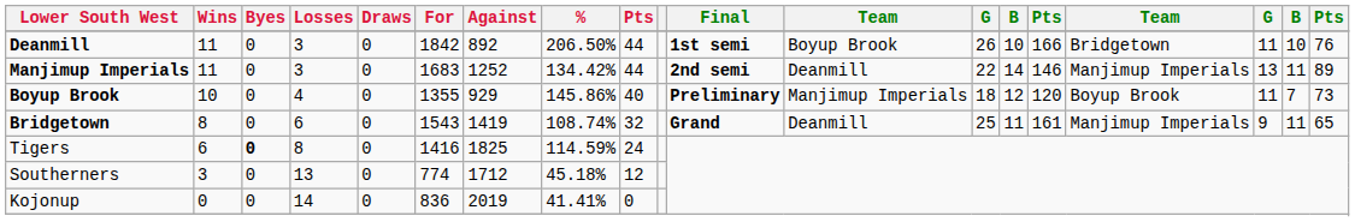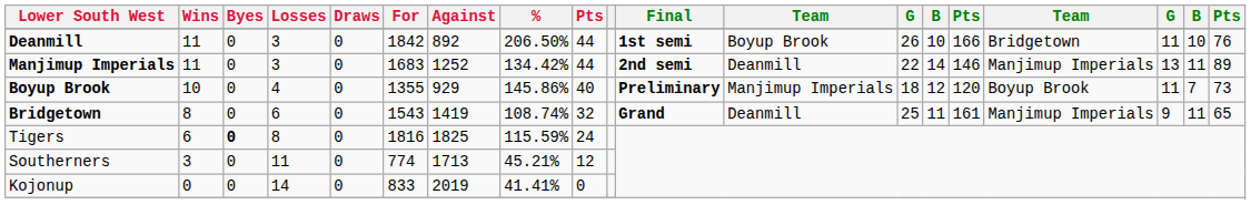Tigers | For: 1416 -> 1816
Tigers | %: 114.59% -> 115.59%
Southerners | Losses: 13 -> 11
Southerners | Against: 1712 -> 1713
Southerners | %: 45.18% -> 45.21%
Kojonup | For: 836 -> 833
